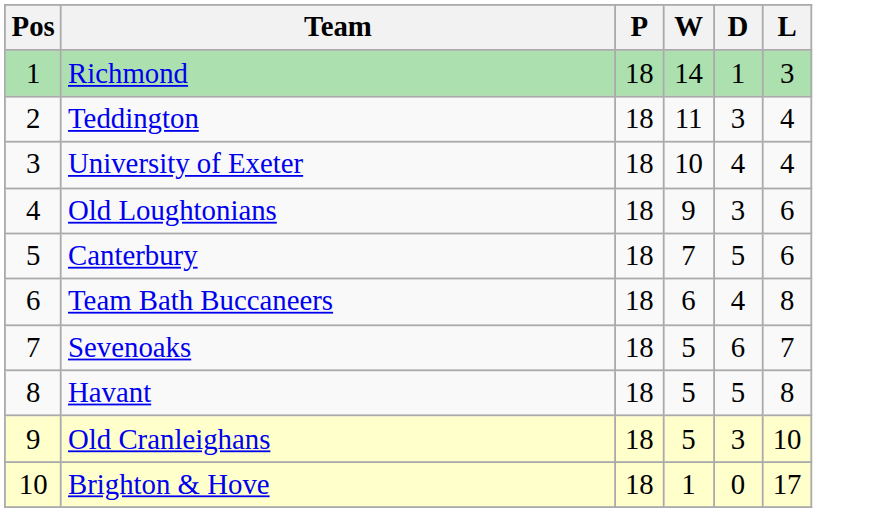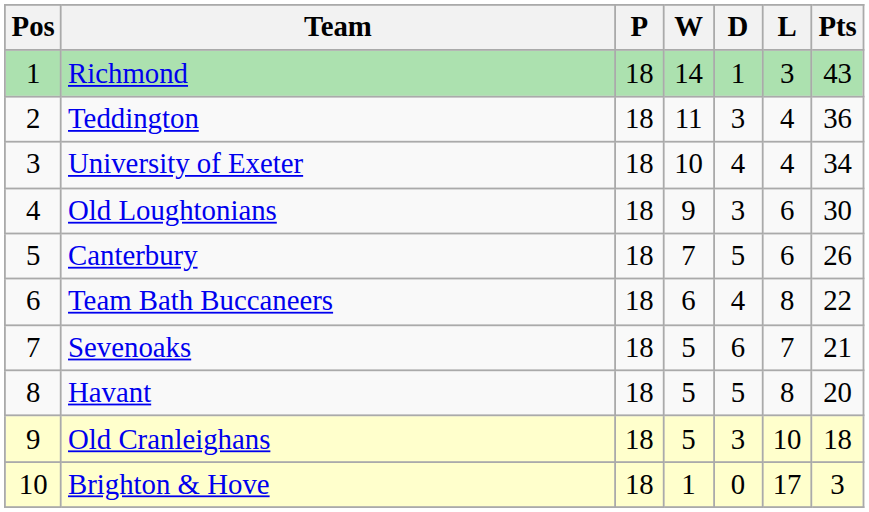+ column: Pts | 43 | 36 | 34 | 30 | 26 | 22 | 21 | 20 | 18 | 3
